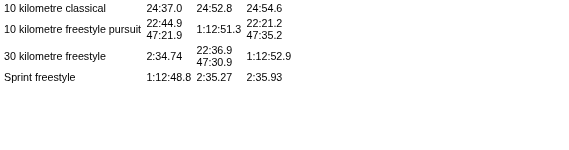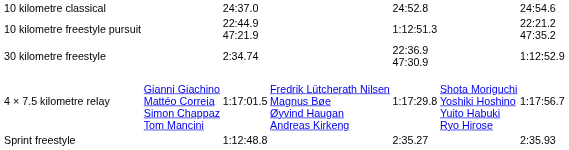+ row: 4 × 7.5 kilometre relay | Gianni Giachino Mattéo Correia Simon Chappaz Tom Mancini | 1:17:01.5 | Fredrik Lütcherath Nilsen Magnus Bøe Øyvind Haugan Andreas Kirkeng | 1:17:29.8 | Shota Moriguchi Yoshiki Hoshino Yuito Habuki Ryo Hirose | 1:17:56.7
